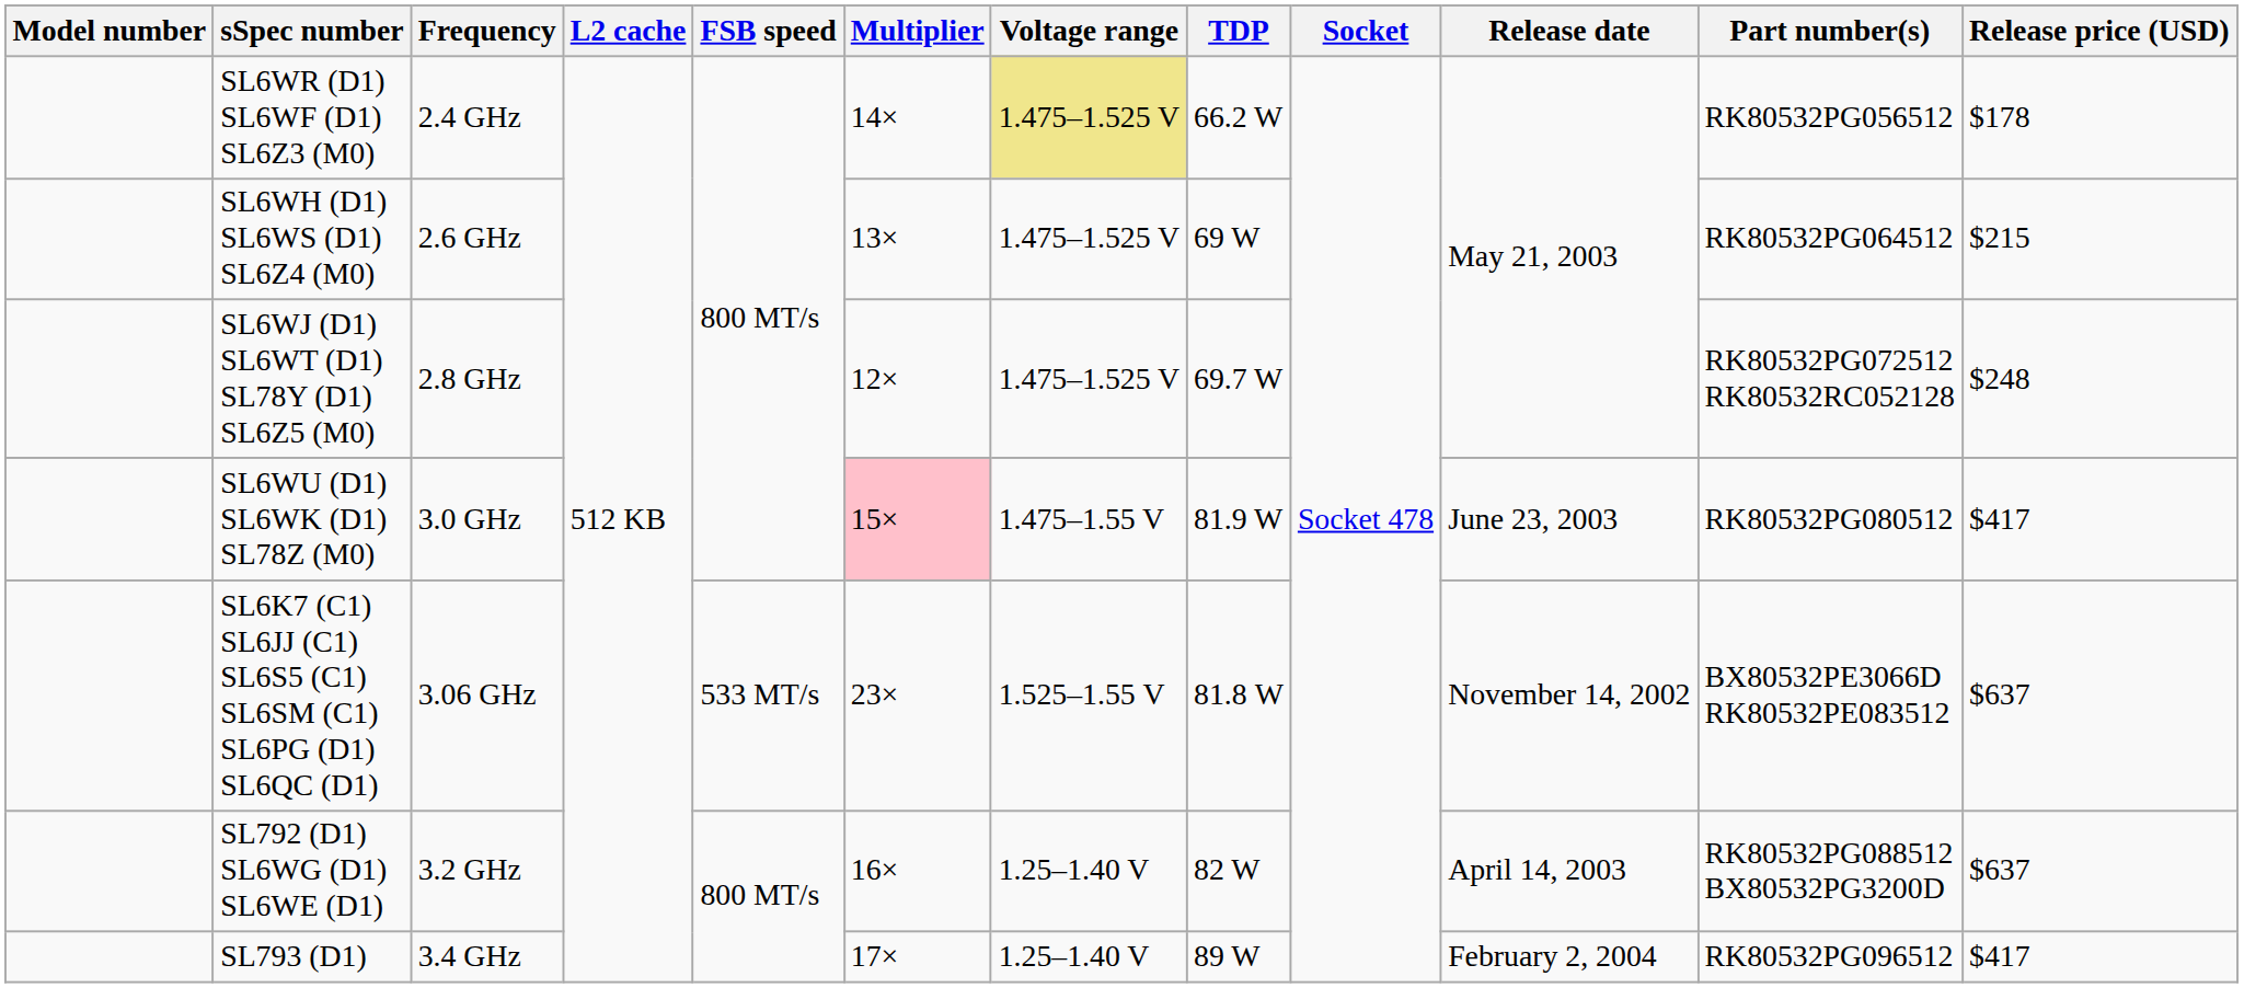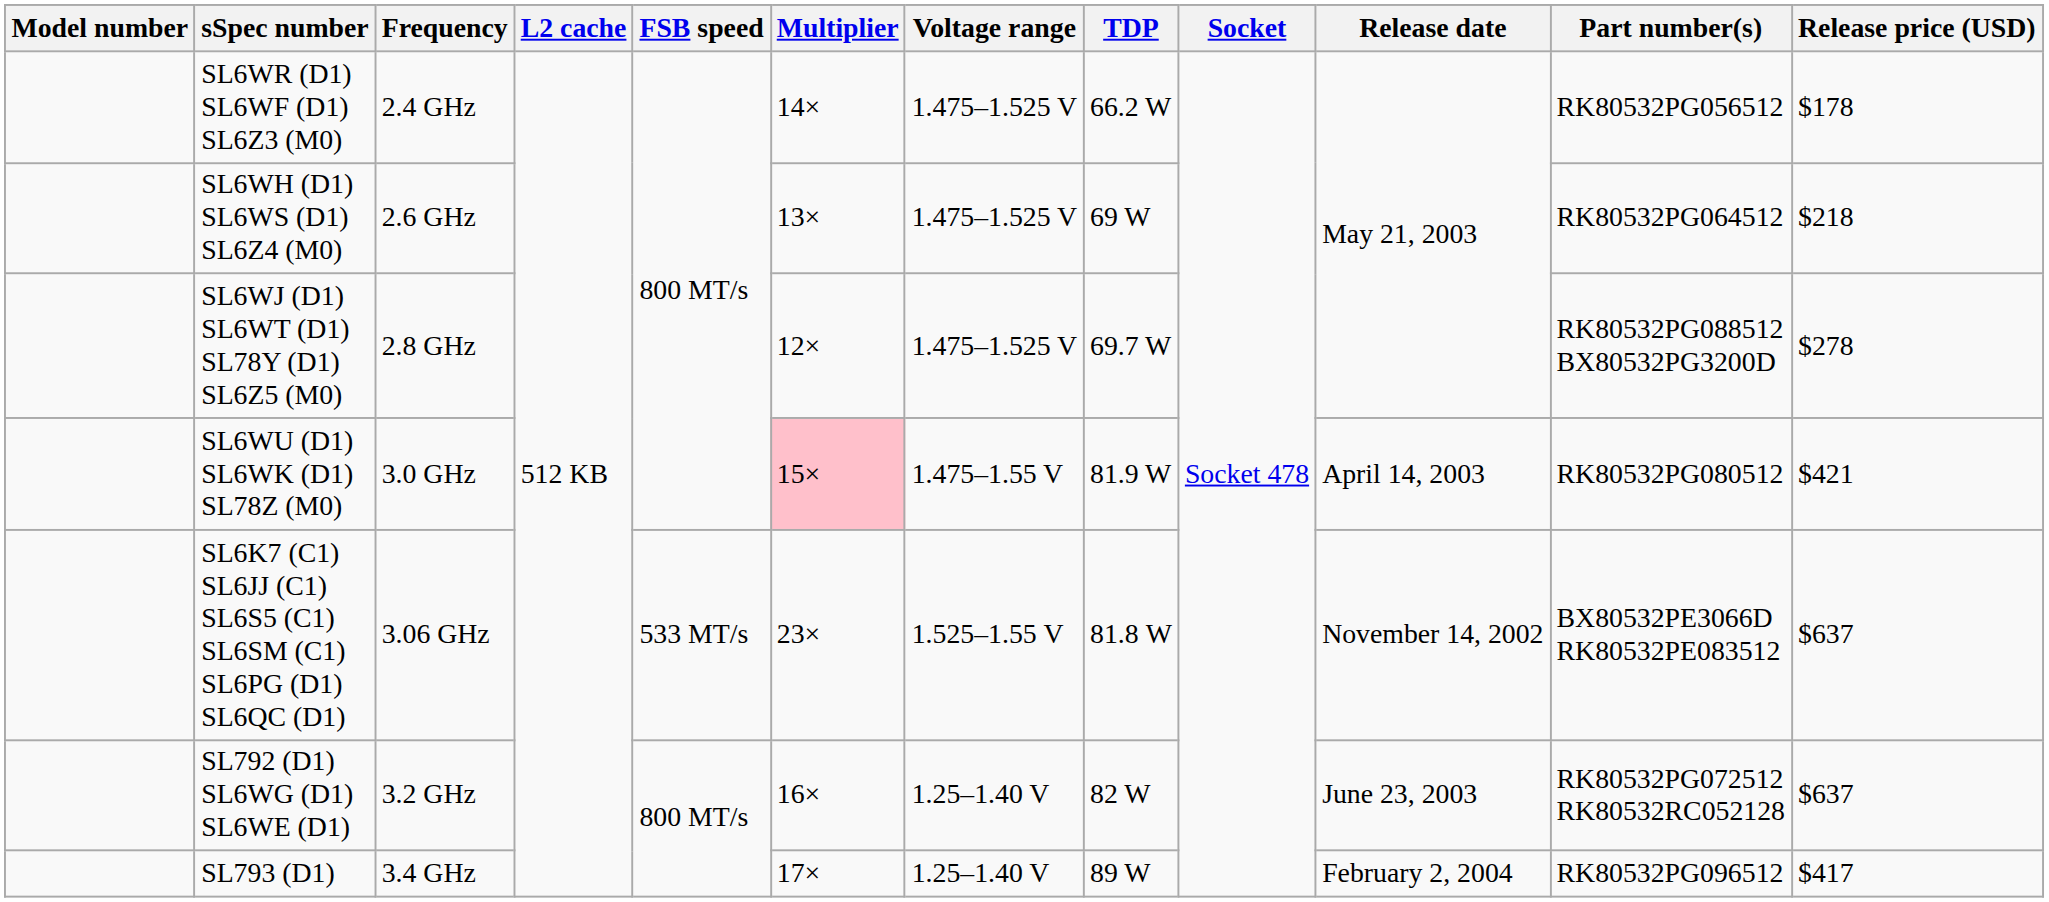SL6WR (D1) SL6WF (D1) SL6Z3 (M0) | Voltage range: khaki background -> no background
SL6WH (D1) SL6WS (D1) SL6Z4 (M0) | Release price (USD): $215 -> $218
SL6WJ (D1) SL6WT (D1) SL78Y (D1) SL6Z5 (M0) | Part number(s): RK80532PG072512 RK80532RC052128 -> RK80532PG088512 BX80532PG3200D
SL6WJ (D1) SL6WT (D1) SL78Y (D1) SL6Z5 (M0) | Release price (USD): $248 -> $278
SL6WU (D1) SL6WK (D1) SL78Z (M0) | Release date: June 23, 2003 -> April 14, 2003
SL6WU (D1) SL6WK (D1) SL78Z (M0) | Release price (USD): $417 -> $421
SL792 (D1) SL6WG (D1) SL6WE (D1) | Release date: April 14, 2003 -> June 23, 2003
SL792 (D1) SL6WG (D1) SL6WE (D1) | Part number(s): RK80532PG088512 BX80532PG3200D -> RK80532PG072512 RK80532RC052128
